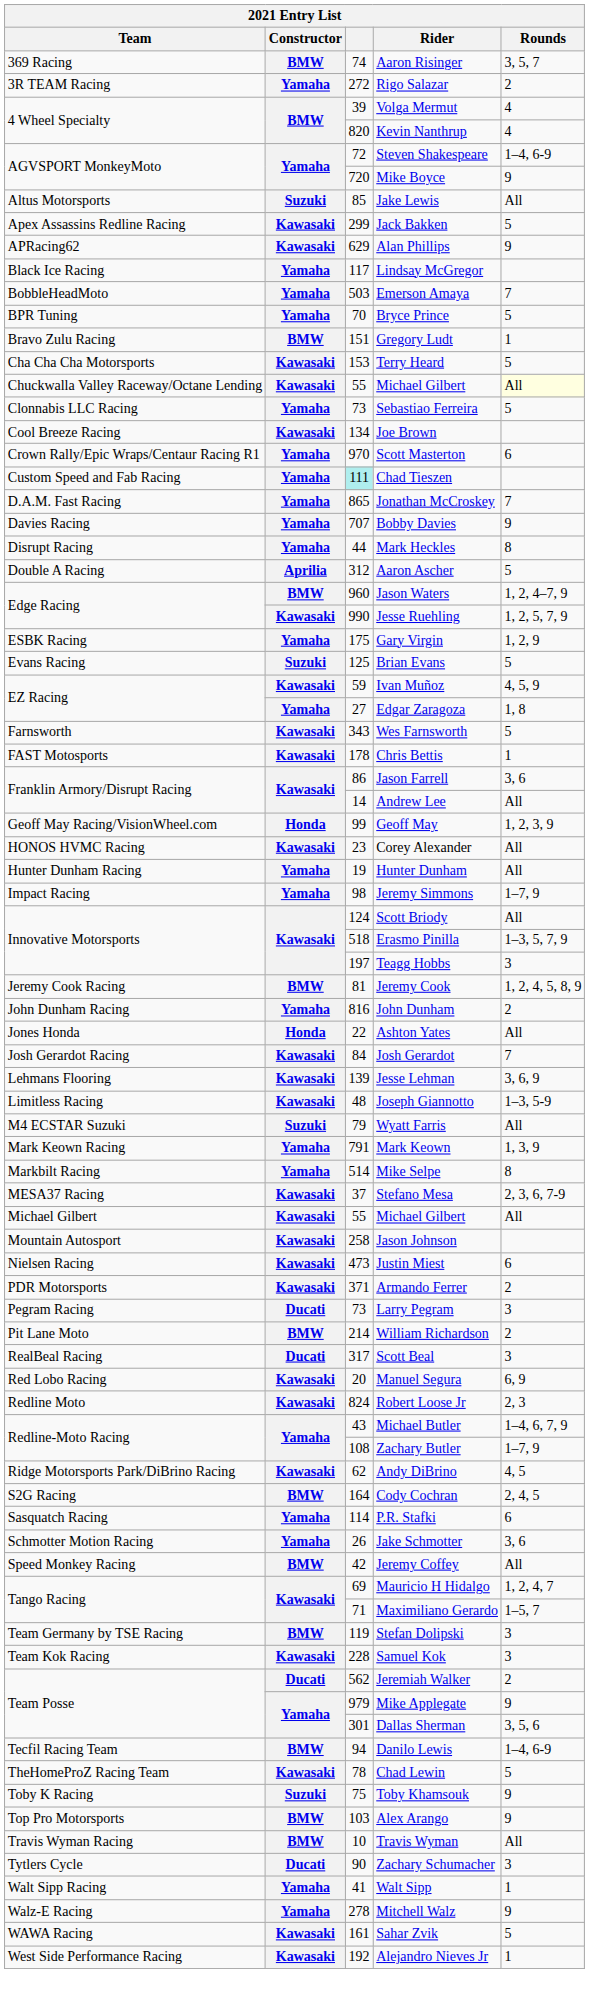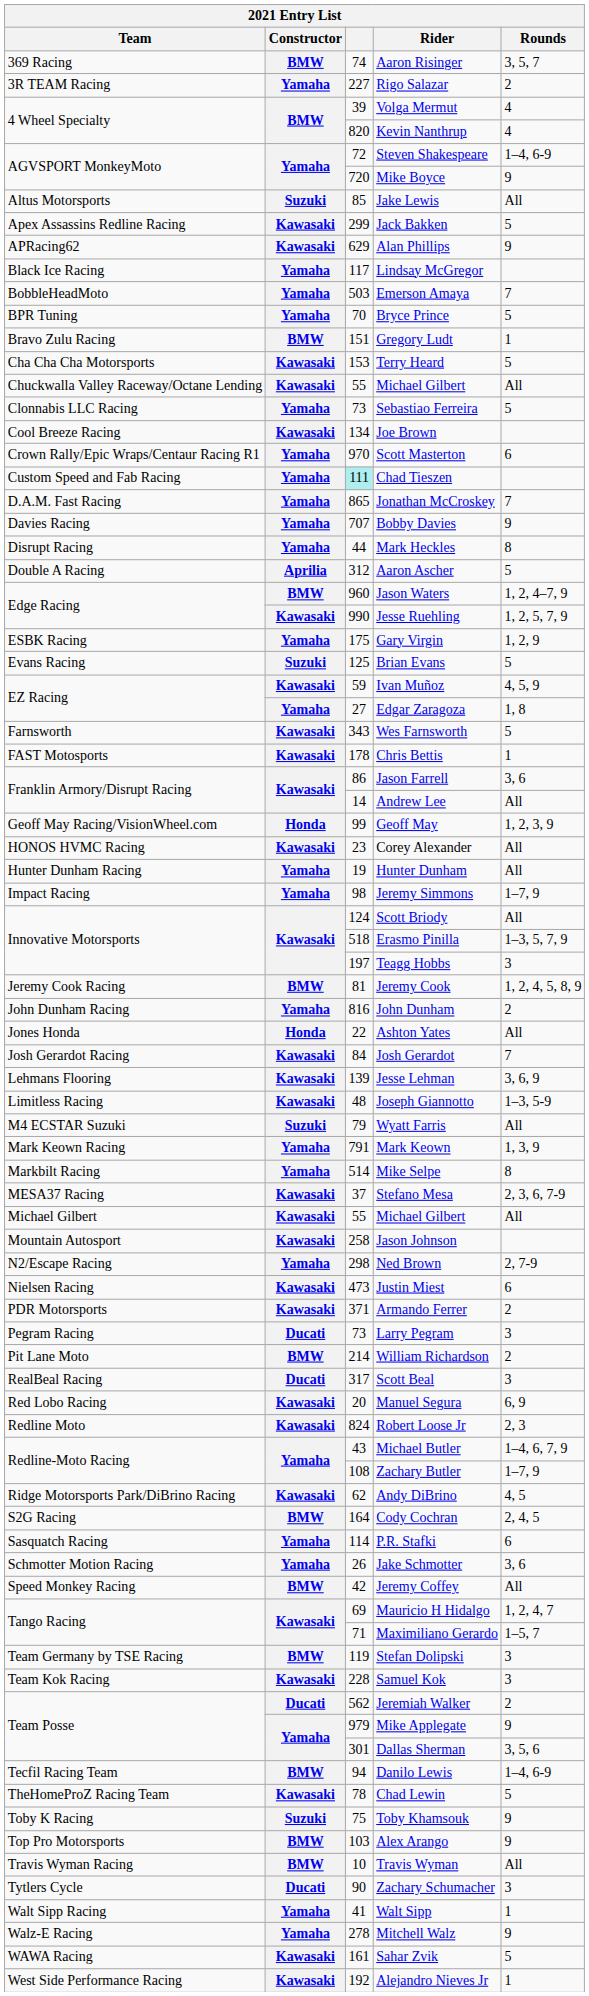Rigo Salazar | column 3: 272 -> 227
Chuckwalla Valley Raceway/Octane Lending / Michael Gilbert | Rounds: lightyellow background -> no background
+ row: N2/Escape Racing | Yamaha | 298 | Ned Brown | 2, 7-9
